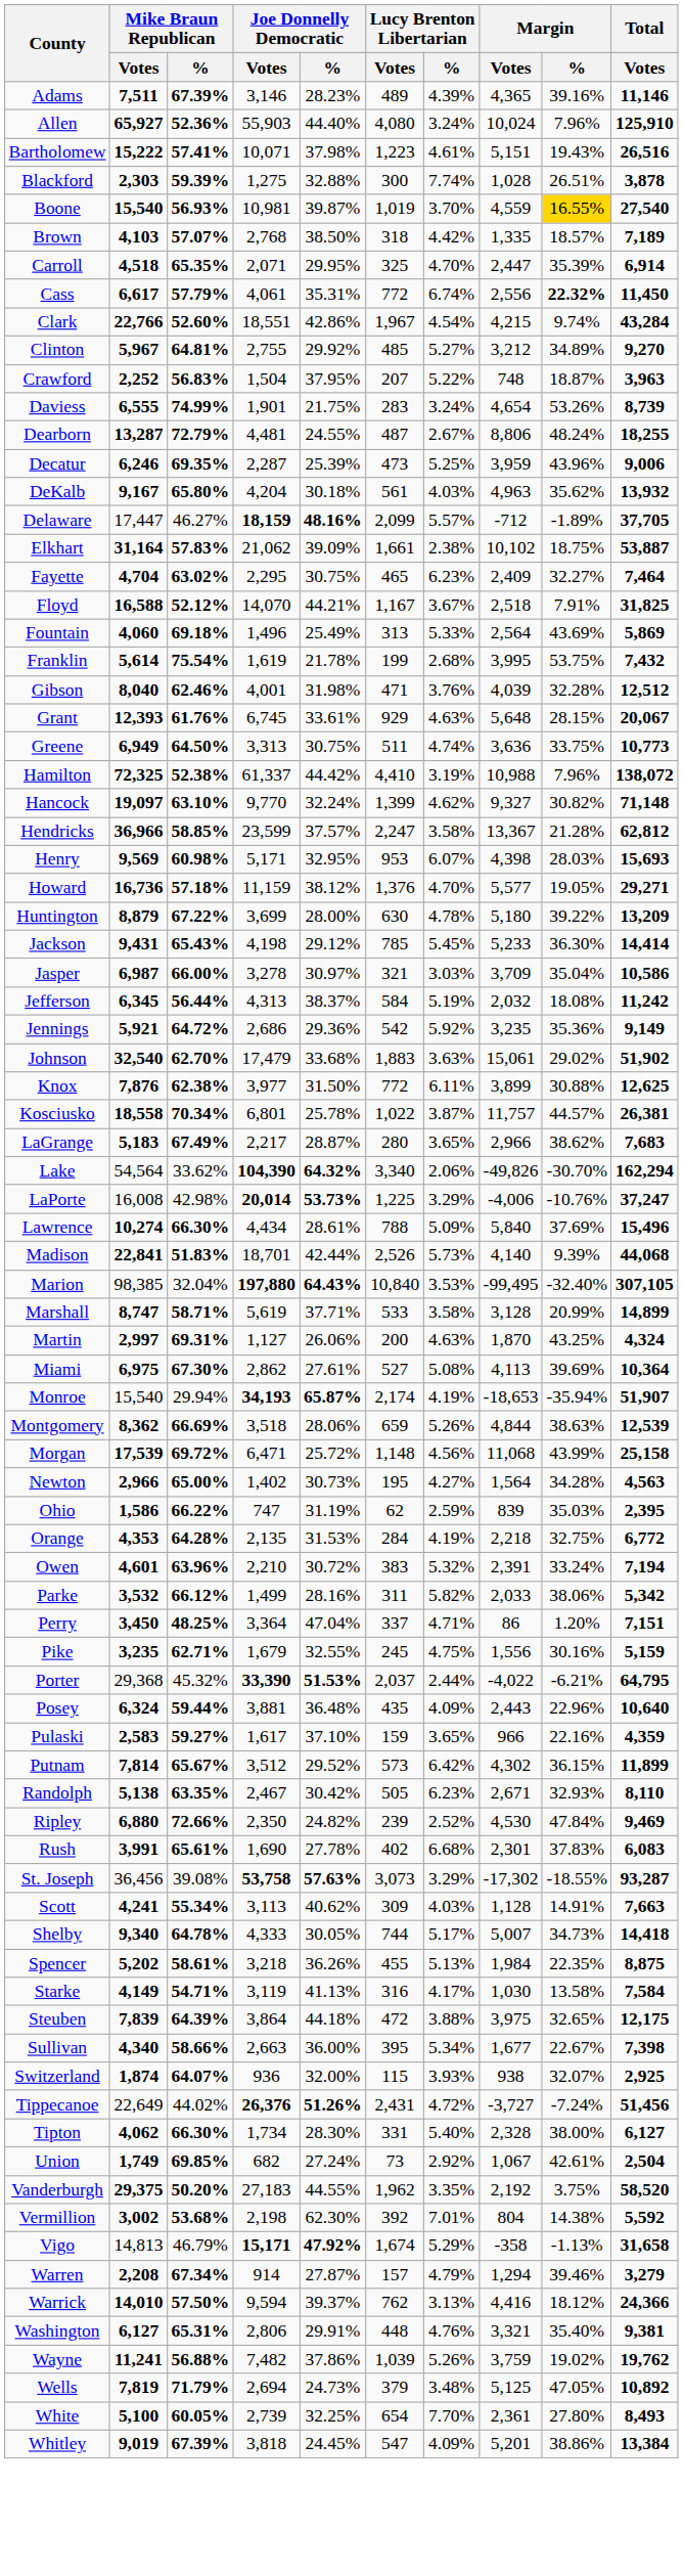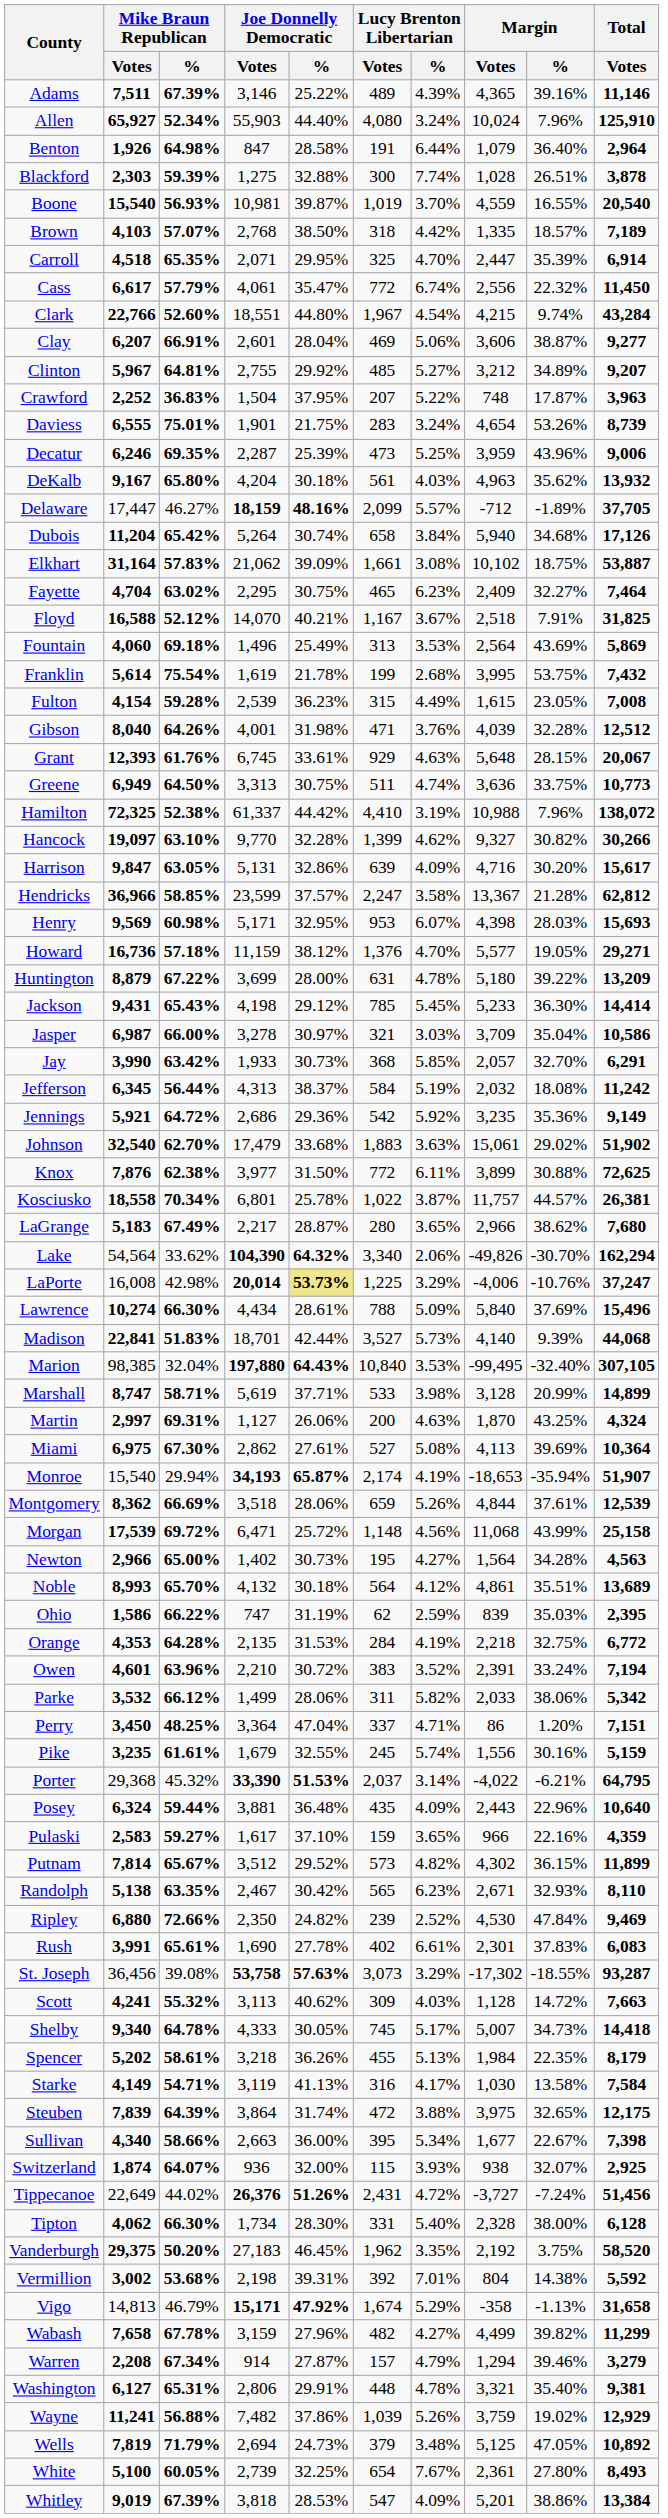Adams | Joe Donnelly Democratic / %: 28.23% -> 25.22%
Allen | Mike Braun Republican / %: 52.36% -> 52.34%
- row: Bartholomew | 15,222 | 57.41% | 10,071 | 37.98% | 1,223 | 4.61% | 5,151 | 19.43% | 26,516
+ row: Benton | 1,926 | 64.98% | 847 | 28.58% | 191 | 6.44% | 1,079 | 36.40% | 2,964
Boone | Margin / %: gold background -> no background
Boone | Total / Votes: 27,540 -> 20,540
Cass | Joe Donnelly Democratic / %: 35.31% -> 35.47%
Cass | Margin / %: bold -> normal
Clark | Joe Donnelly Democratic / %: 42.86% -> 44.80%
+ row: Clay | 6,207 | 66.91% | 2,601 | 28.04% | 469 | 5.06% | 3,606 | 38.87% | 9,277
Clinton | Total / Votes: 9,270 -> 9,207
Crawford | Mike Braun Republican / %: 56.83% -> 36.83%
Crawford | Margin / %: 18.87% -> 17.87%
Daviess | Mike Braun Republican / %: 74.99% -> 75.01%
- row: Dearborn | 13,287 | 72.79% | 4,481 | 24.55% | 487 | 2.67% | 8,806 | 48.24% | 18,255
+ row: Dubois | 11,204 | 65.42% | 5,264 | 30.74% | 658 | 3.84% | 5,940 | 34.68% | 17,126
Elkhart | Lucy Brenton Libertarian / %: 2.38% -> 3.08%
Floyd | Joe Donnelly Democratic / %: 44.21% -> 40.21%
Fountain | Lucy Brenton Libertarian / %: 5.33% -> 3.53%
+ row: Fulton | 4,154 | 59.28% | 2,539 | 36.23% | 315 | 4.49% | 1,615 | 23.05% | 7,008
Gibson | Mike Braun Republican / %: 62.46% -> 64.26%
Hancock | Joe Donnelly Democratic / %: 32.24% -> 32.28%
Hancock | Total / Votes: 71,148 -> 30,266
+ row: Harrison | 9,847 | 63.05% | 5,131 | 32.86% | 639 | 4.09% | 4,716 | 30.20% | 15,617
Huntington | Lucy Brenton Libertarian / Votes: 630 -> 631
+ row: Jay | 3,990 | 63.42% | 1,933 | 30.73% | 368 | 5.85% | 2,057 | 32.70% | 6,291
Knox | Total / Votes: 12,625 -> 72,625
LaGrange | Total / Votes: 7,683 -> 7,680
LaPorte | Joe Donnelly Democratic / %: no background -> khaki background
Madison | Lucy Brenton Libertarian / Votes: 2,526 -> 3,527
Marshall | Lucy Brenton Libertarian / %: 3.58% -> 3.98%
Montgomery | Margin / %: 38.63% -> 37.61%
+ row: Noble | 8,993 | 65.70% | 4,132 | 30.18% | 564 | 4.12% | 4,861 | 35.51% | 13,689
Owen | Lucy Brenton Libertarian / %: 5.32% -> 3.52%
Parke | Joe Donnelly Democratic / %: 28.16% -> 28.06%
Pike | Mike Braun Republican / %: 62.71% -> 61.61%
Pike | Lucy Brenton Libertarian / %: 4.75% -> 5.74%
Porter | Lucy Brenton Libertarian / %: 2.44% -> 3.14%
Putnam | Lucy Brenton Libertarian / %: 6.42% -> 4.82%
Randolph | Lucy Brenton Libertarian / Votes: 505 -> 565
Rush | Lucy Brenton Libertarian / %: 6.68% -> 6.61%
Scott | Mike Braun Republican / %: 55.34% -> 55.32%
Scott | Margin / %: 14.91% -> 14.72%
Shelby | Lucy Brenton Libertarian / Votes: 744 -> 745
Spencer | Total / Votes: 8,875 -> 8,179
Steuben | Joe Donnelly Democratic / %: 44.18% -> 31.74%
Tipton | Total / Votes: 6,127 -> 6,128
- row: Union | 1,749 | 69.85% | 682 | 27.24% | 73 | 2.92% | 1,067 | 42.61% | 2,504
Vanderburgh | Joe Donnelly Democratic / %: 44.55% -> 46.45%
Vermillion | Joe Donnelly Democratic / %: 62.30% -> 39.31%
+ row: Wabash | 7,658 | 67.78% | 3,159 | 27.96% | 482 | 4.27% | 4,499 | 39.82% | 11,299
- row: Warrick | 14,010 | 57.50% | 9,594 | 39.37% | 762 | 3.13% | 4,416 | 18.12% | 24,366
Washington | Lucy Brenton Libertarian / %: 4.76% -> 4.78%
Wayne | Total / Votes: 19,762 -> 12,929
White | Lucy Brenton Libertarian / %: 7.70% -> 7.67%
Whitley | Joe Donnelly Democratic / %: 24.45% -> 28.53%
